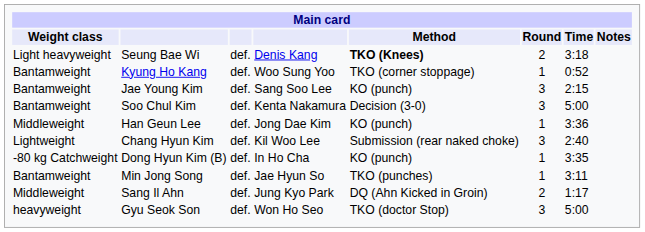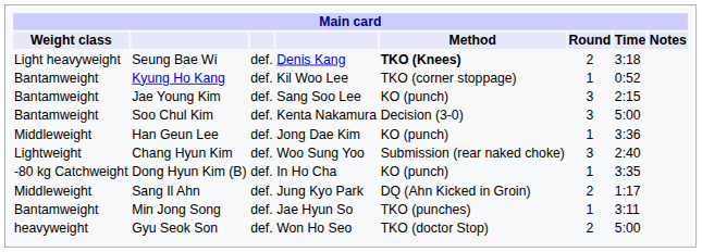Kyung Ho Kang | column 4: Woo Sung Yoo -> Kil Woo Lee
Chang Hyun Kim | column 4: Kil Woo Lee -> Woo Sung Yoo
rows swapped: Sang Il Ahn <-> Min Jong Song
Gyu Seok Son | Round: 3 -> 2
